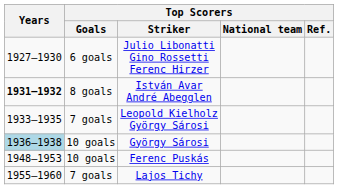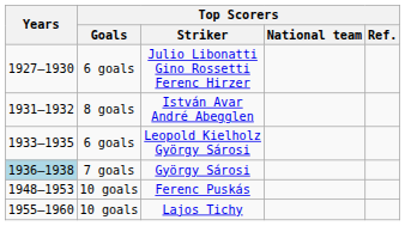István Avar André Abegglen | Years: bold -> normal
Leopold Kielholz György Sárosi | Top Scorers / Goals: 7 goals -> 6 goals
György Sárosi | Top Scorers / Goals: 10 goals -> 7 goals
Lajos Tichy | Top Scorers / Goals: 7 goals -> 10 goals
